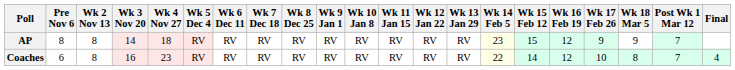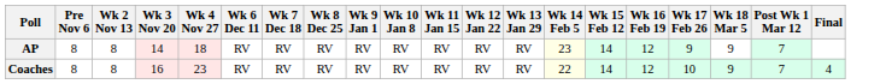- column: Wk 5 Dec 4 | RV | RV
AP | Wk 15 Feb 12: 15 -> 14
Coaches | Pre Nov 6: 6 -> 8
Coaches | Wk 18 Mar 5: 8 -> 9
